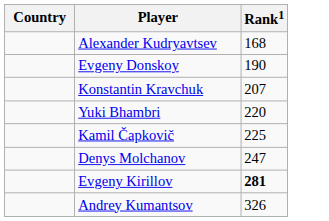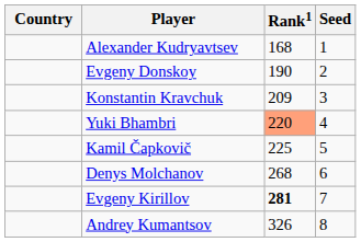+ column: Seed | 1 | 2 | 3 | 4 | 5 | 6 | 7 | 8
Konstantin Kravchuk | Rank1: 207 -> 209
Yuki Bhambri | Rank1: no background -> lightsalmon background
Denys Molchanov | Rank1: 247 -> 268
